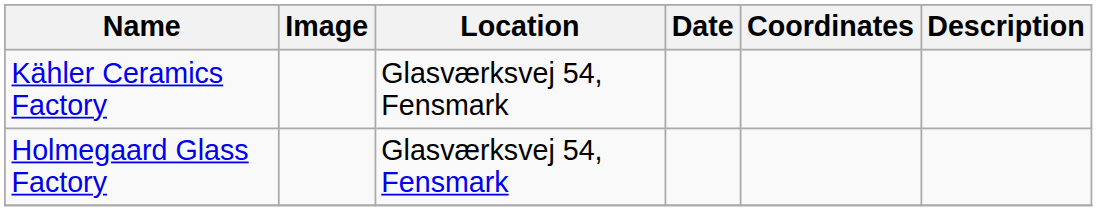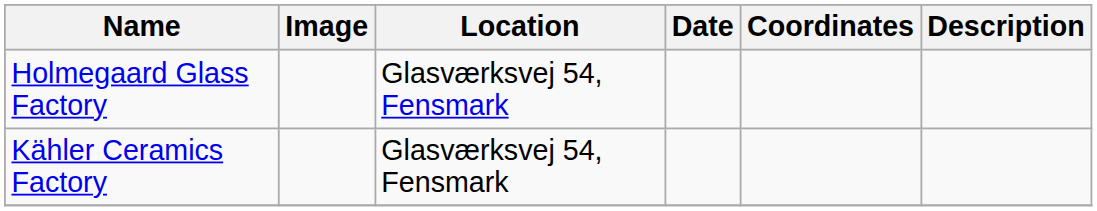rows swapped: Holmegaard Glass Factory <-> Kähler Ceramics Factory
